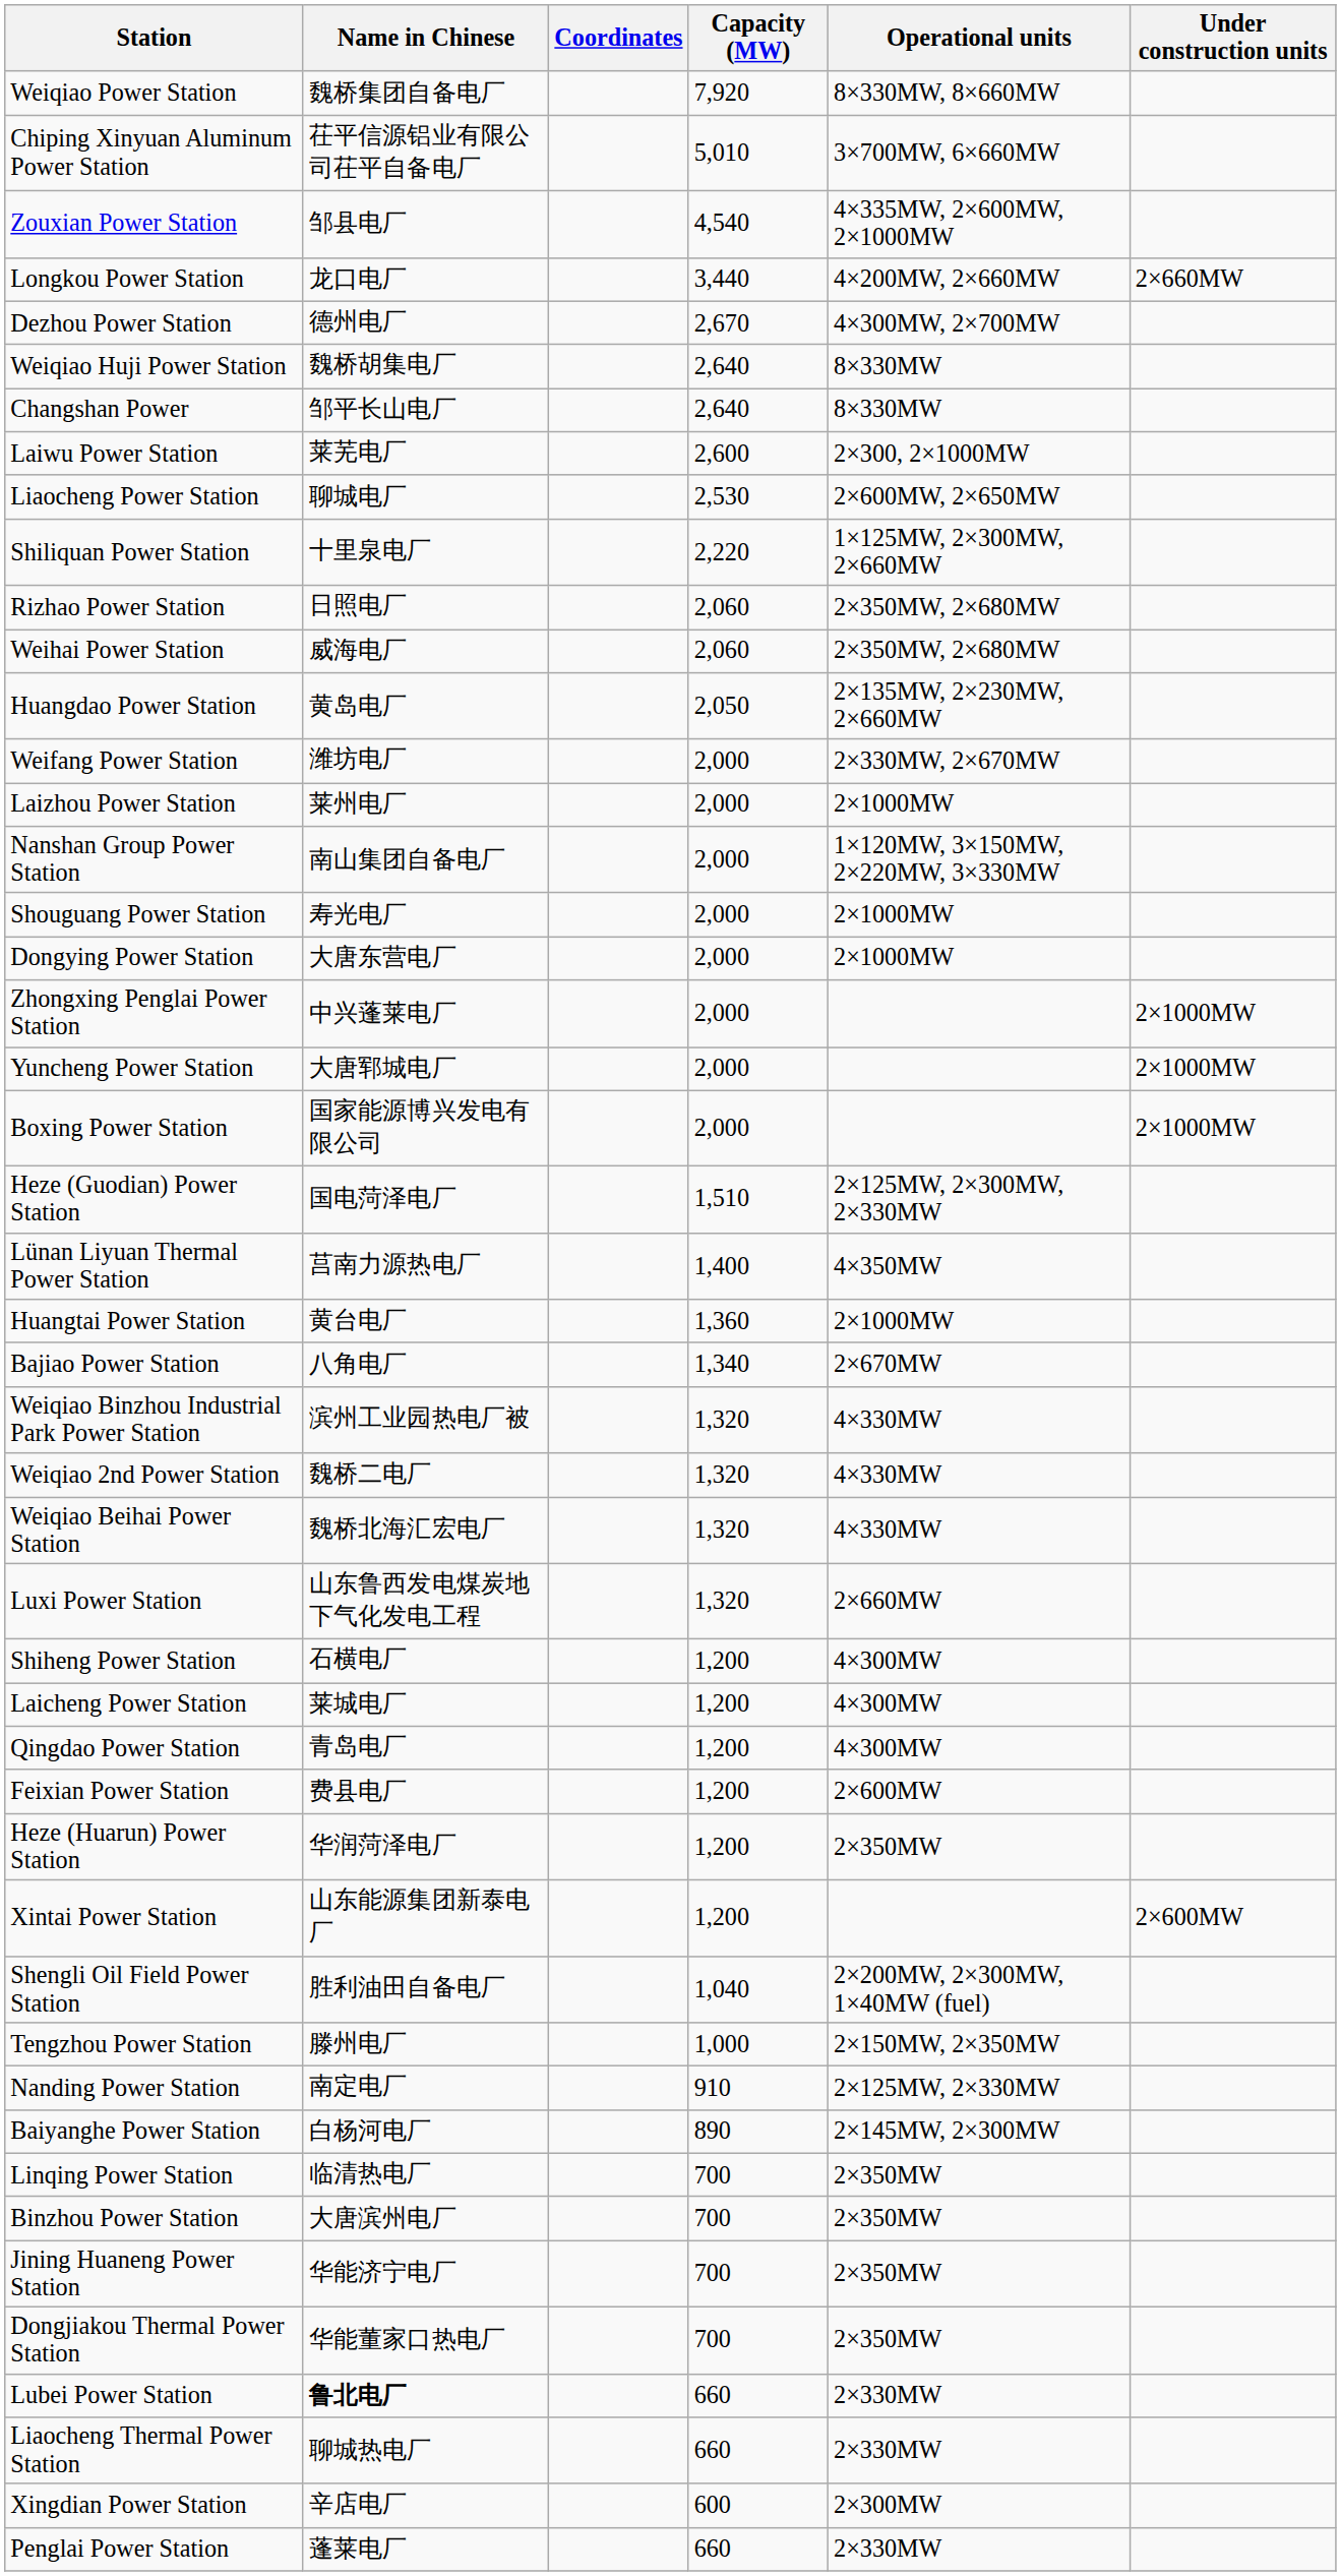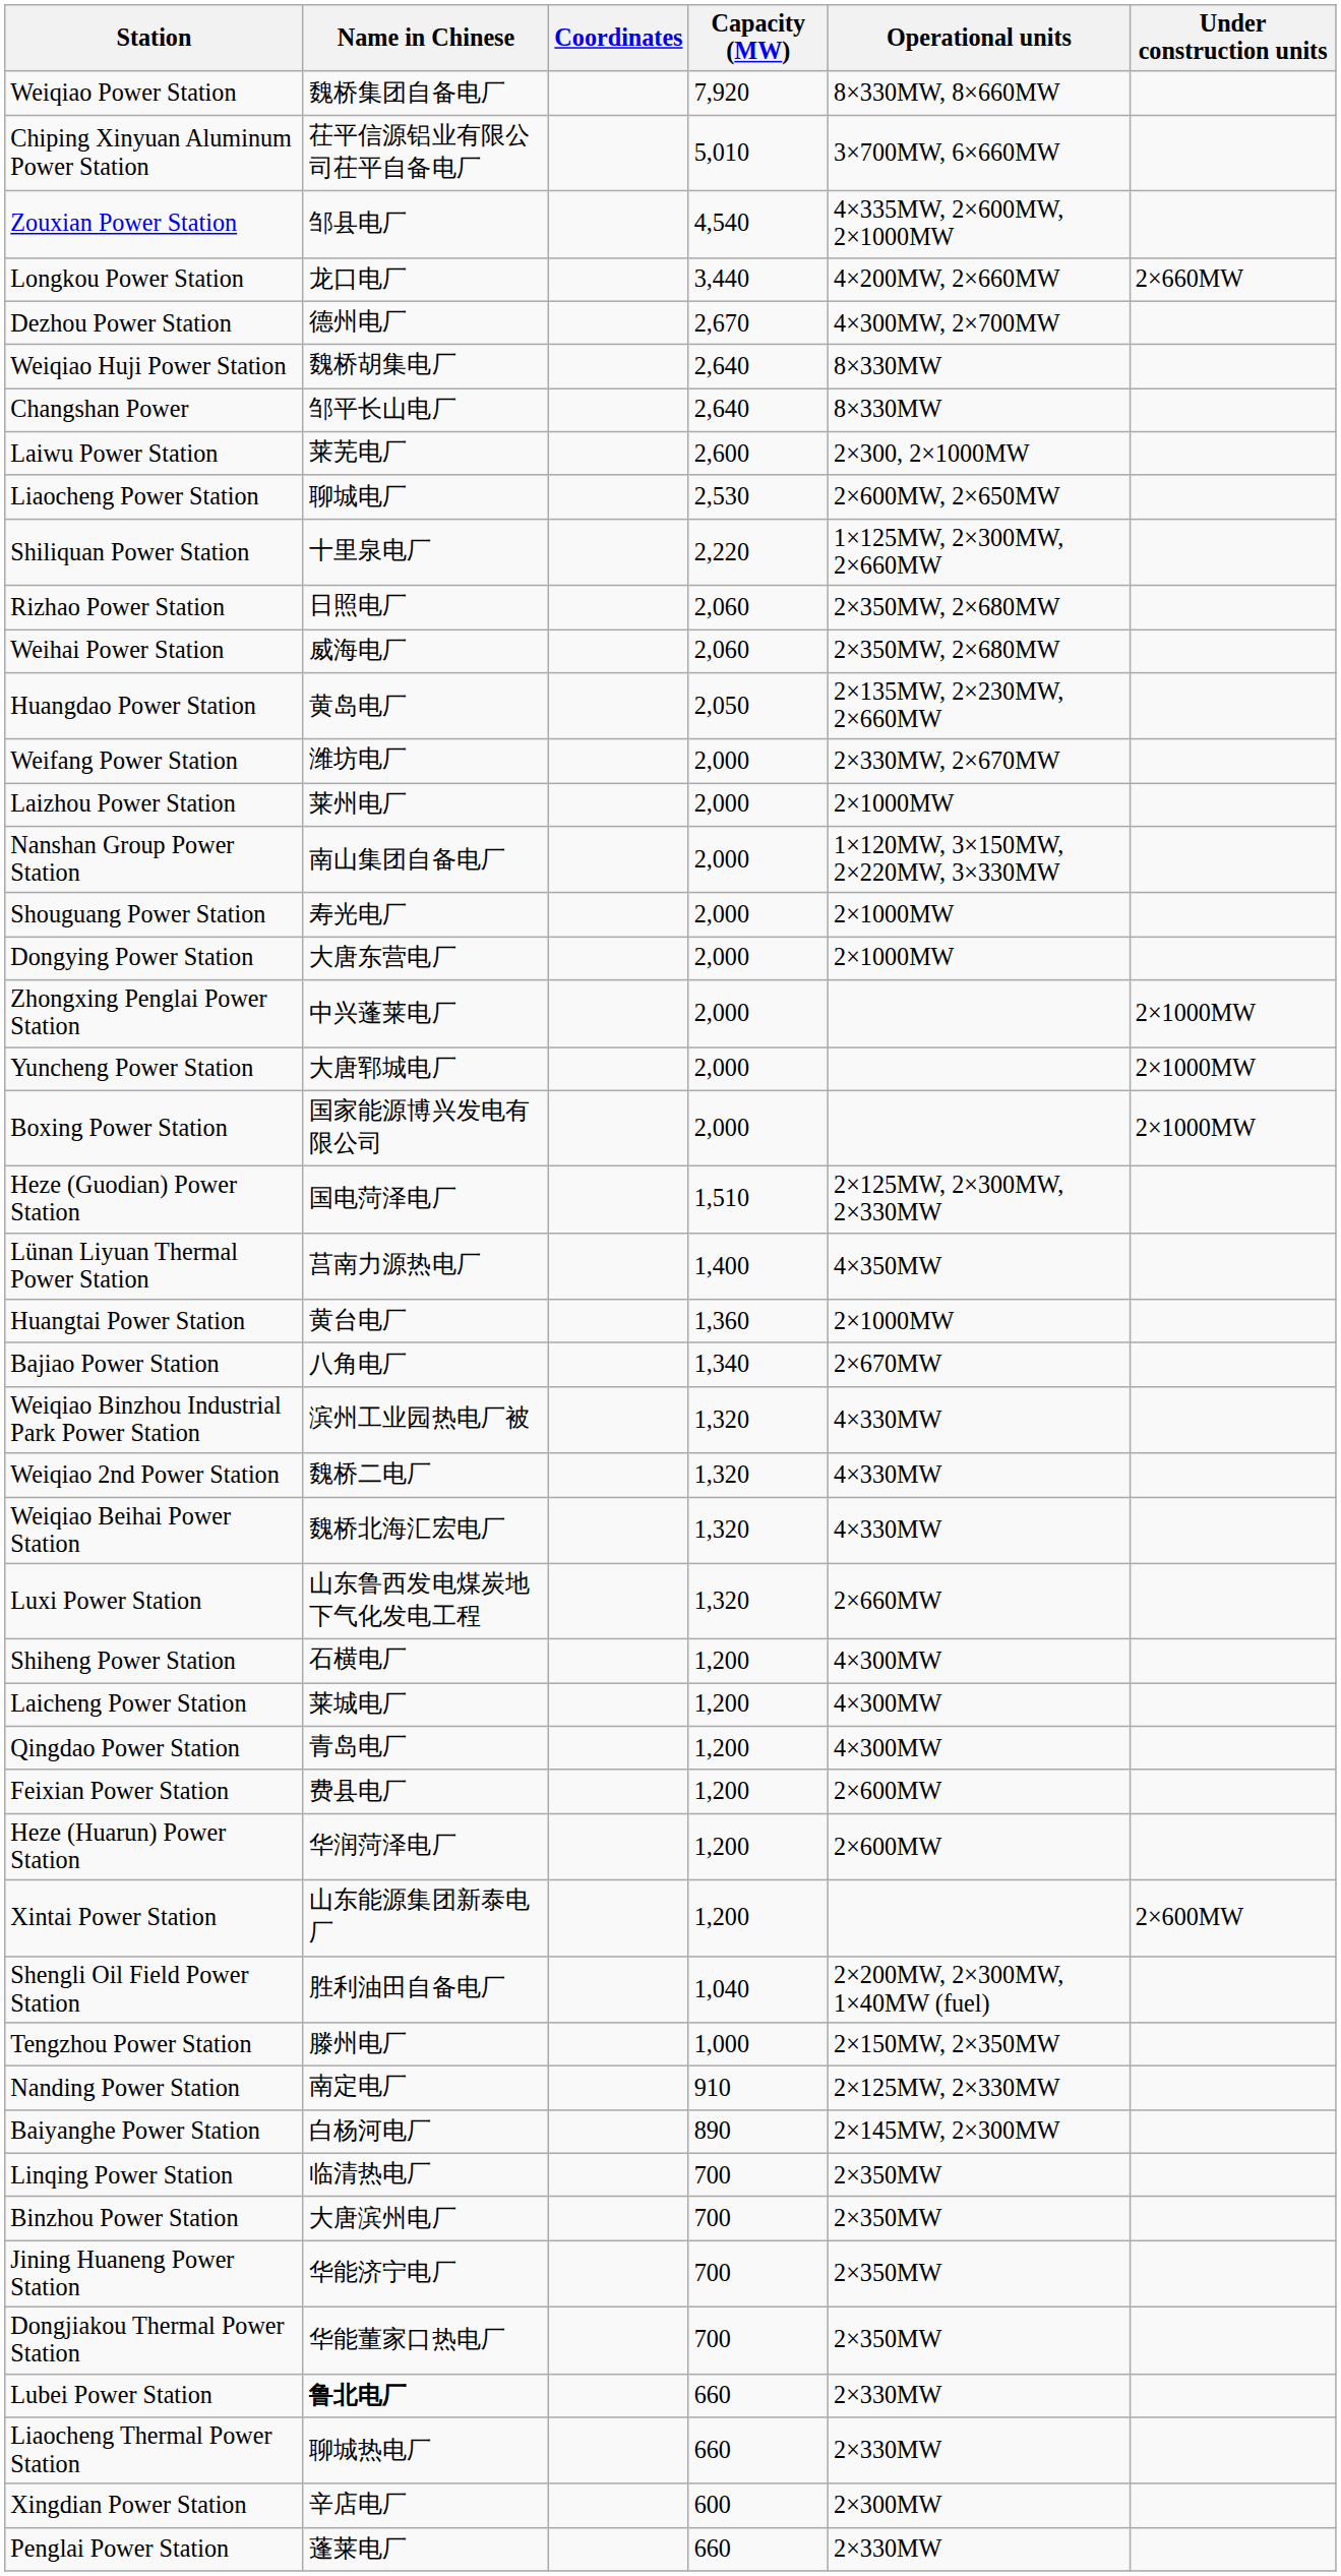Heze (Huarun) Power Station | Operational units: 2×350MW -> 2×600MW
